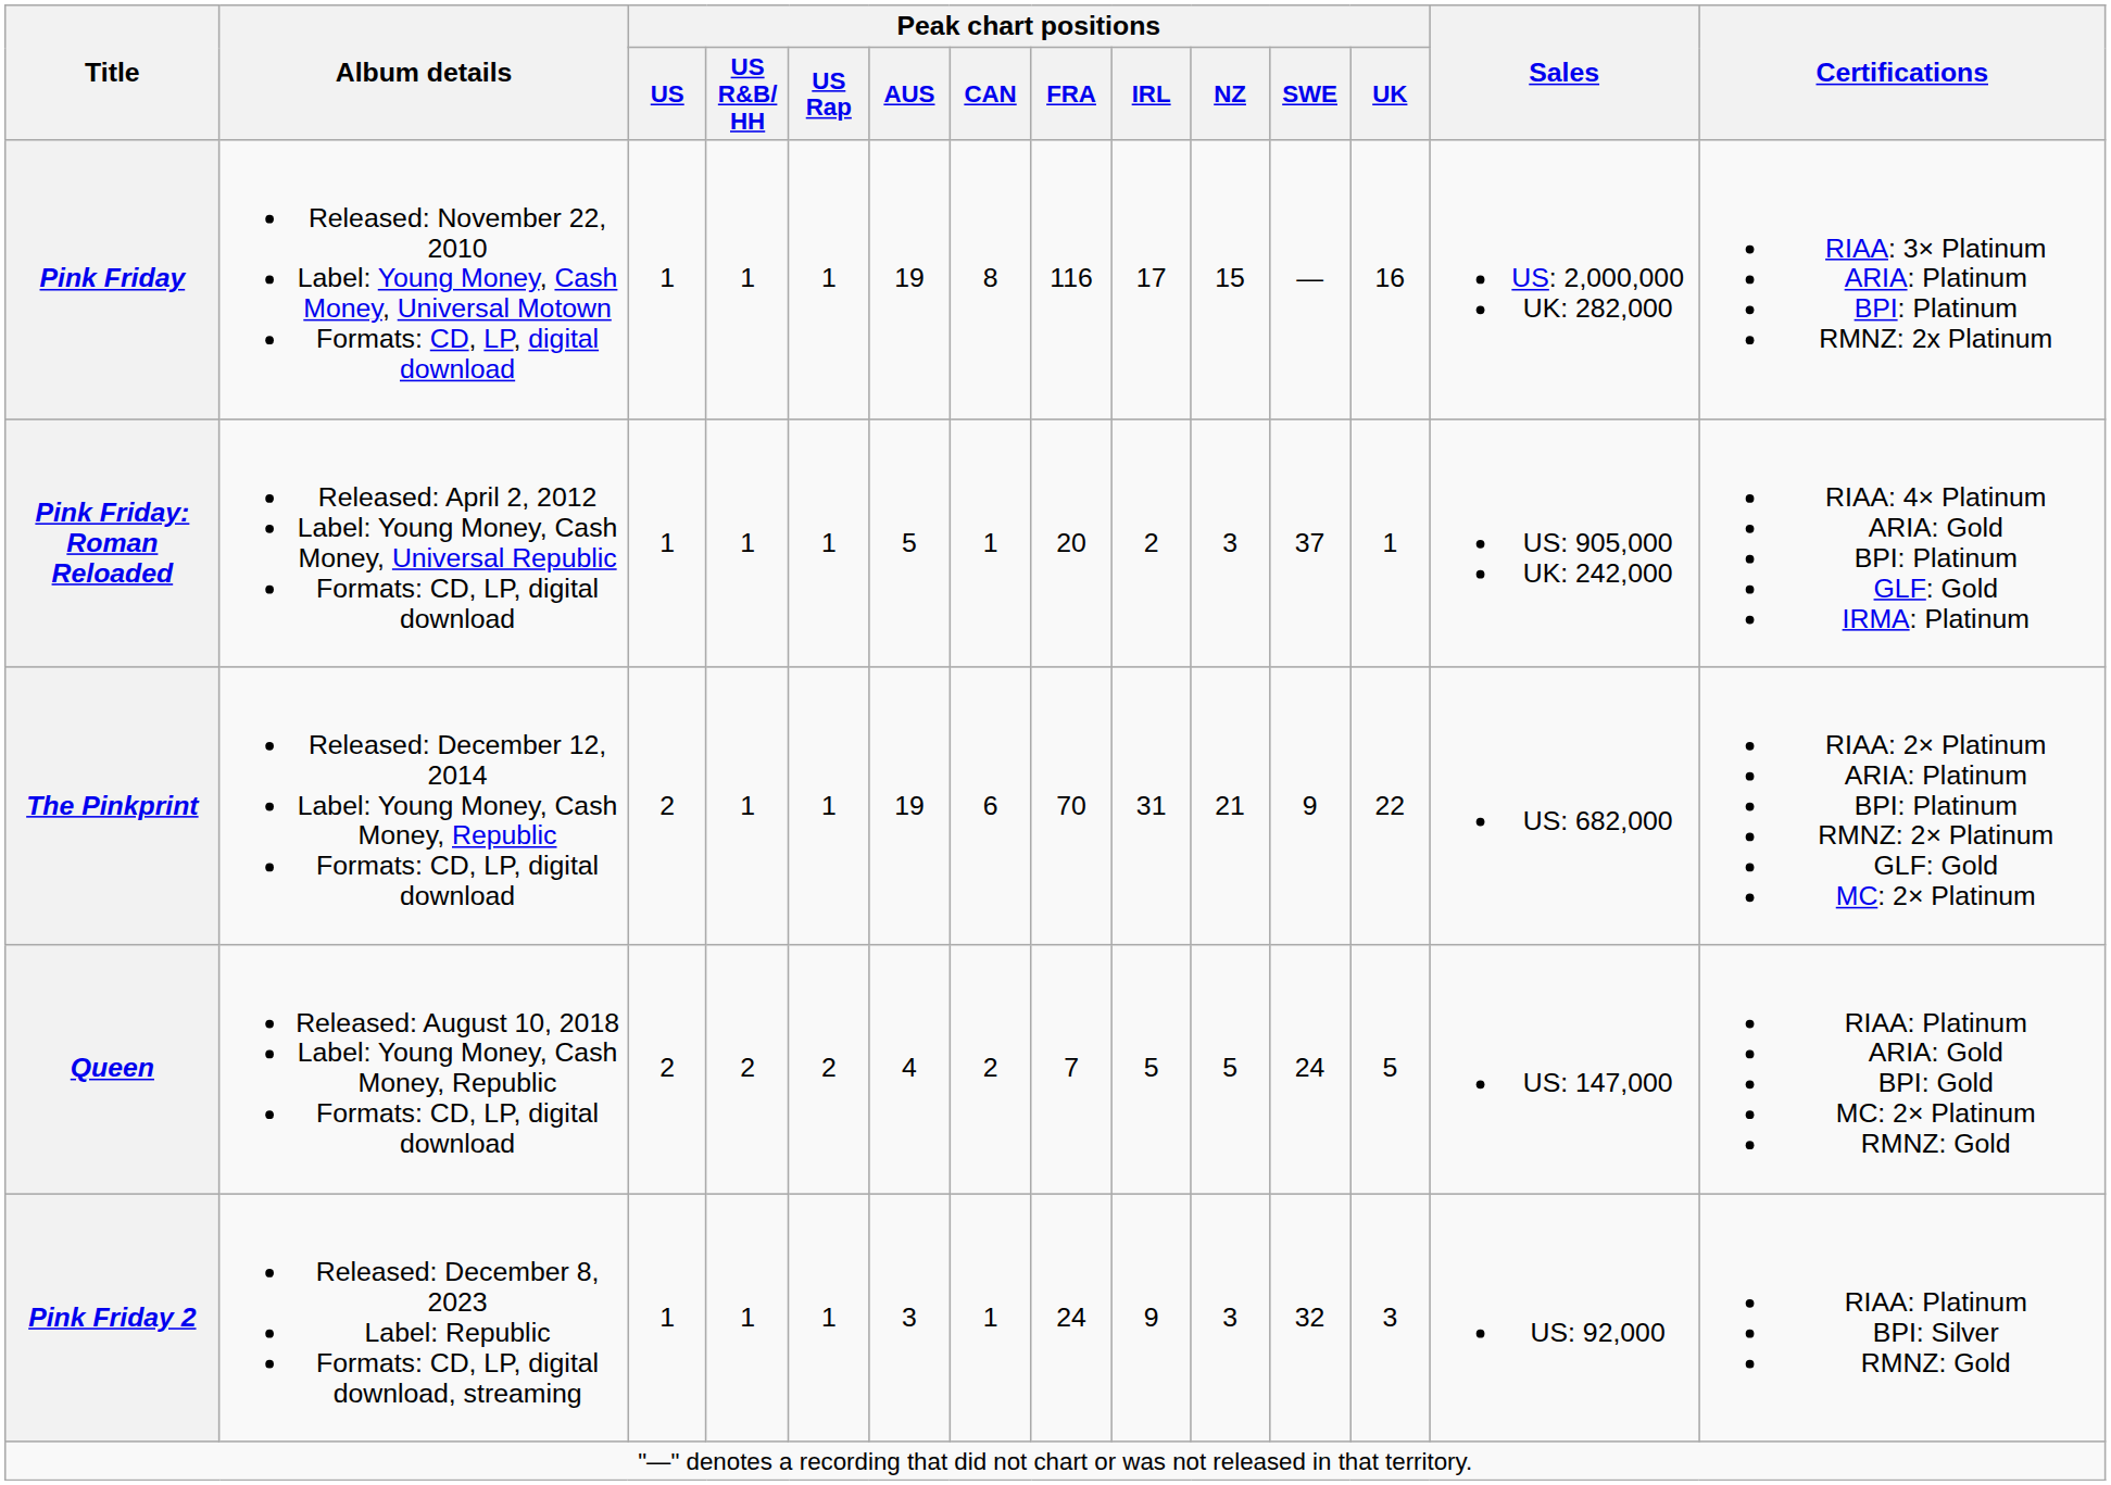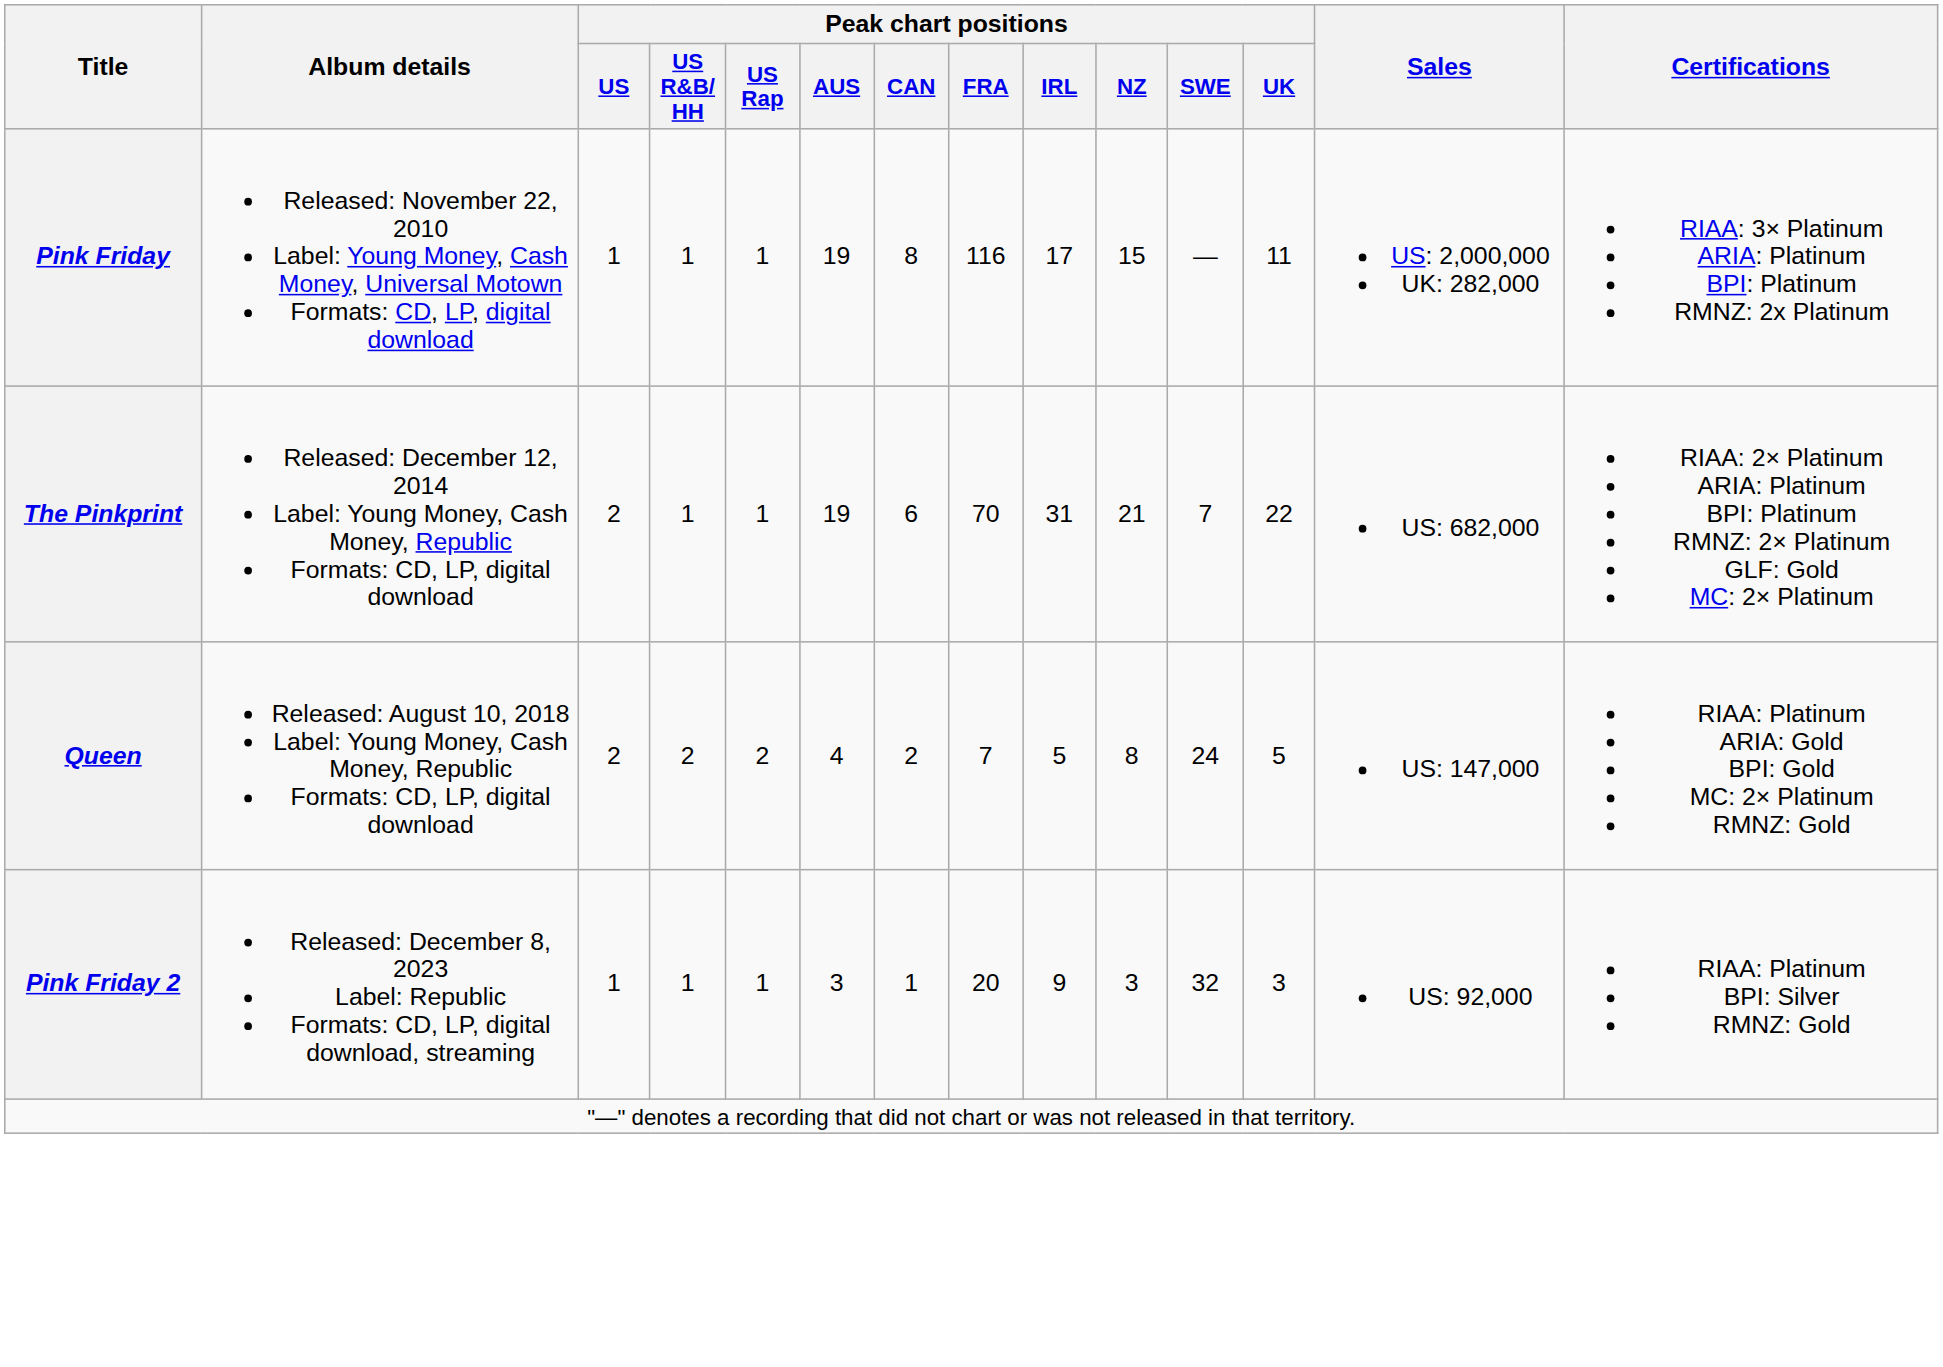Pink Friday | Peak chart positions / UK: 16 -> 11
- row: Pink Friday: Roman Reloaded | Released: April 2, 2012 Label: Young Money, Cash Money, Universal Republic Formats: CD, LP, digital download | 1 | 1 | 1 | 5 | 1 | 20 | 2 | 3 | 37 | 1 | US: 905,000 UK: 242,000 | RIAA: 4× Platinum ARIA: Gold BPI: Platinum GLF: Gold IRMA: Platinum
The Pinkprint | Peak chart positions / SWE: 9 -> 7
Queen | Peak chart positions / NZ: 5 -> 8
Pink Friday 2 | Peak chart positions / FRA: 24 -> 20
